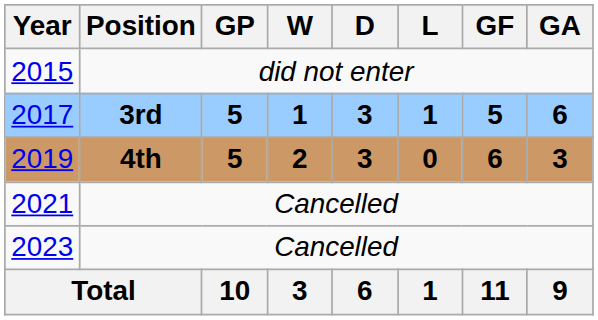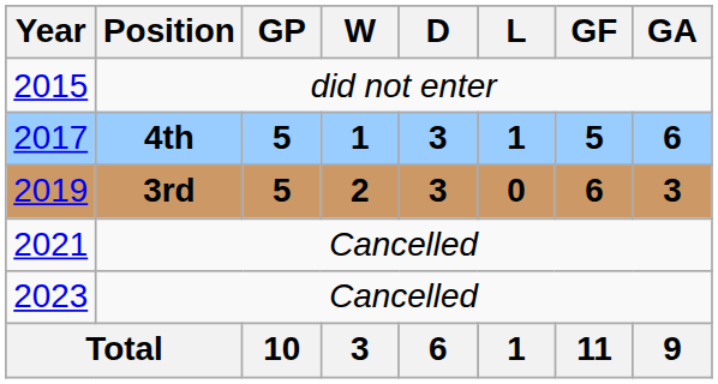2017 | Position: 3rd -> 4th
2019 | Position: 4th -> 3rd
